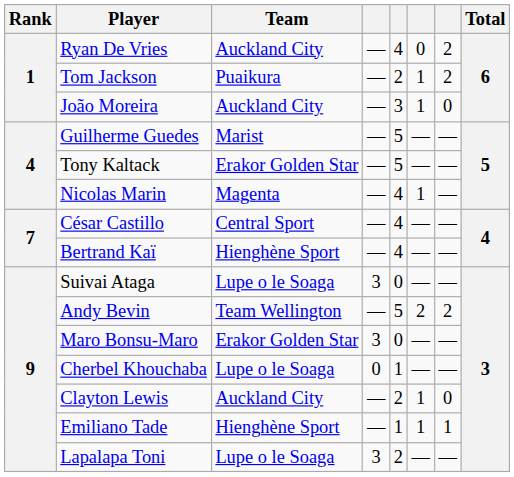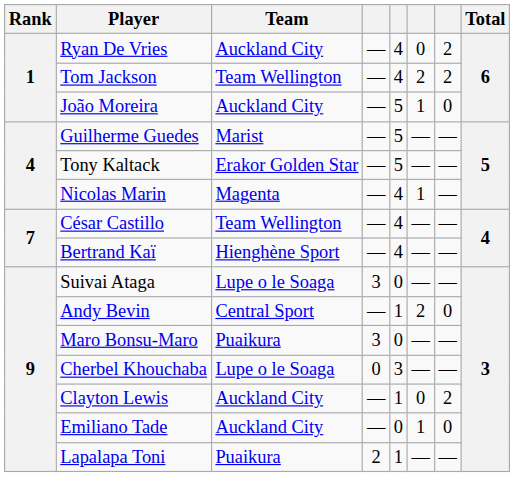Tom Jackson | Team: Puaikura -> Team Wellington
Tom Jackson | column 5: 2 -> 4
Tom Jackson | column 6: 1 -> 2
João Moreira | column 5: 3 -> 5
César Castillo | Team: Central Sport -> Team Wellington
Andy Bevin | Team: Team Wellington -> Central Sport
Andy Bevin | column 5: 5 -> 1
Andy Bevin | column 7: 2 -> 0
Maro Bonsu-Maro | Team: Erakor Golden Star -> Puaikura
Cherbel Khouchaba | column 5: 1 -> 3
Clayton Lewis | column 5: 2 -> 1
Clayton Lewis | column 6: 1 -> 0
Clayton Lewis | column 7: 0 -> 2
Emiliano Tade | Team: Hienghène Sport -> Auckland City
Emiliano Tade | column 5: 1 -> 0
Emiliano Tade | column 7: 1 -> 0
Lapalapa Toni | Team: Lupe o le Soaga -> Puaikura
Lapalapa Toni | column 4: 3 -> 2
Lapalapa Toni | column 5: 2 -> 1
